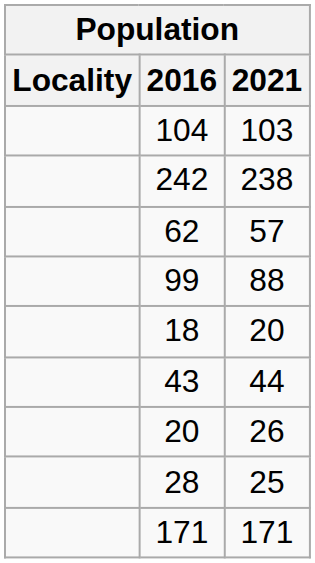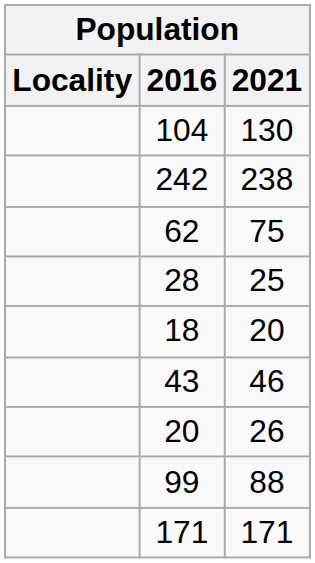104 | 2021: 103 -> 130
62 | 2021: 57 -> 75
rows swapped: 99 <-> 28
43 | 2021: 44 -> 46
